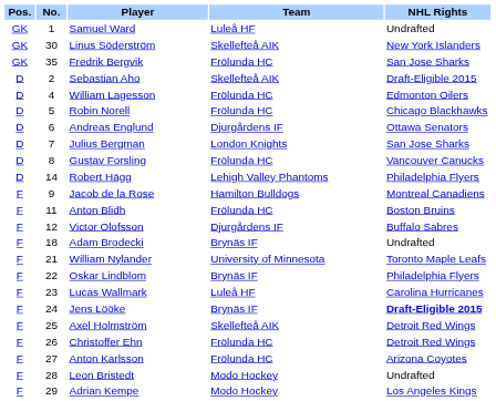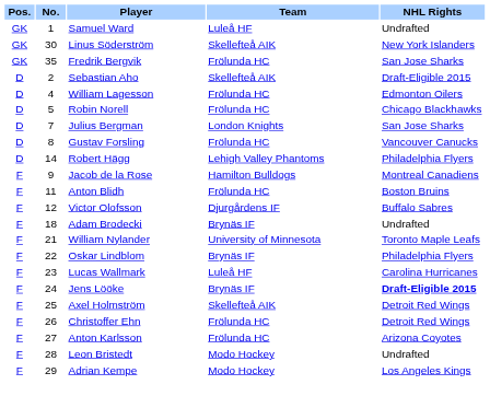- row: D | 6 | Andreas Englund | Djurgårdens IF | Ottawa Senators
